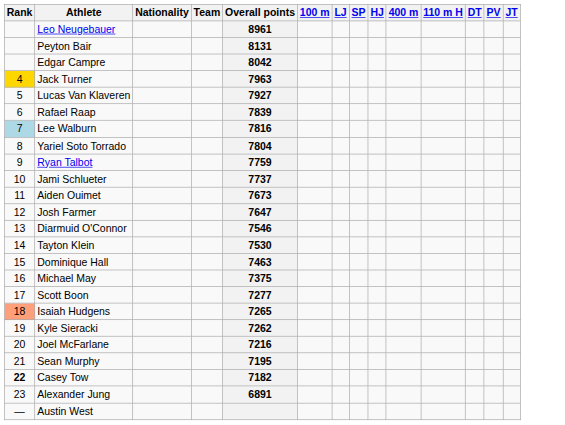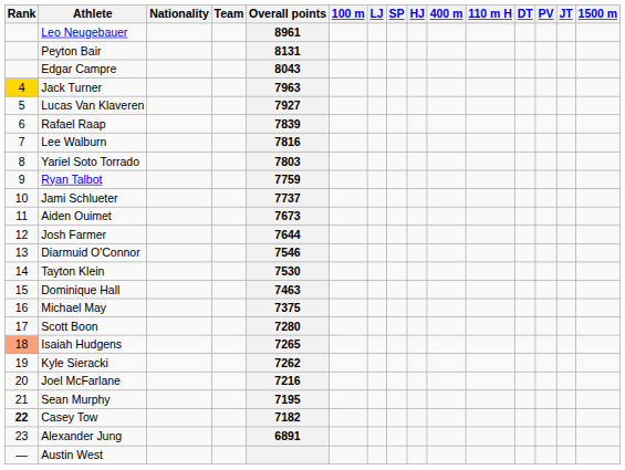+ column: 1500 m
Edgar Campre | Overall points: 8042 -> 8043
Lee Walburn | Rank: lightblue background -> no background
Yariel Soto Torrado | Overall points: 7804 -> 7803
Josh Farmer | Overall points: 7647 -> 7644
Scott Boon | Overall points: 7277 -> 7280
